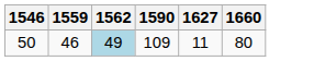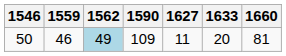+ column: 1633 | 20
50 | 1660: 80 -> 81
